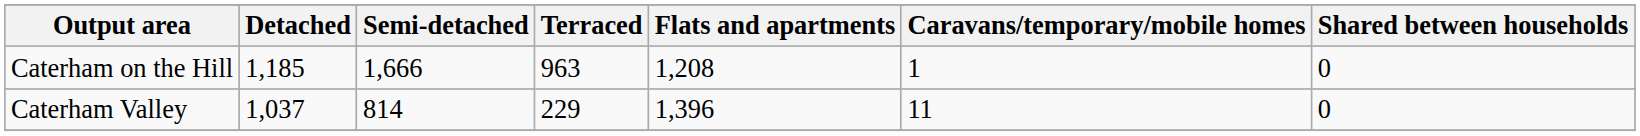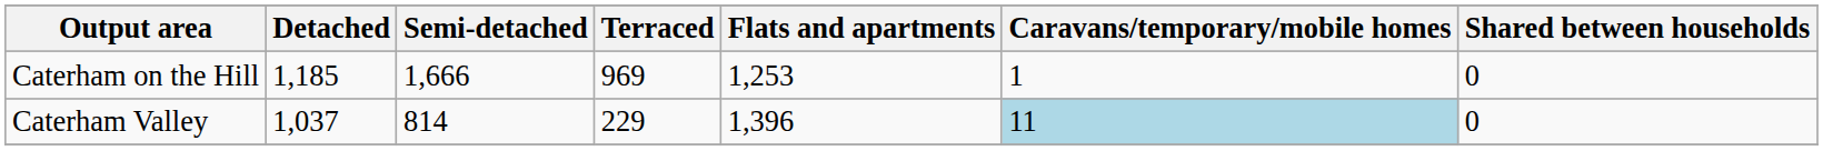Caterham on the Hill | Terraced: 963 -> 969
Caterham on the Hill | Flats and apartments: 1,208 -> 1,253
Caterham Valley | Caravans/temporary/mobile homes: no background -> lightblue background
